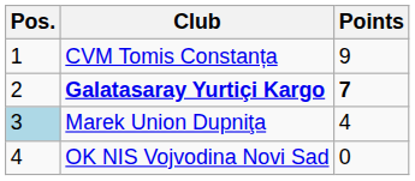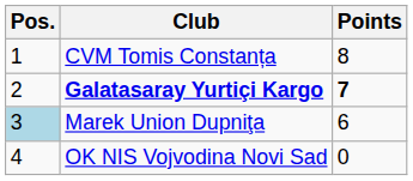CVM Tomis Constanța | Points: 9 -> 8
Marek Union Dupniţa | Points: 4 -> 6
